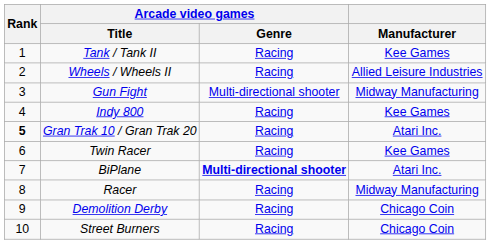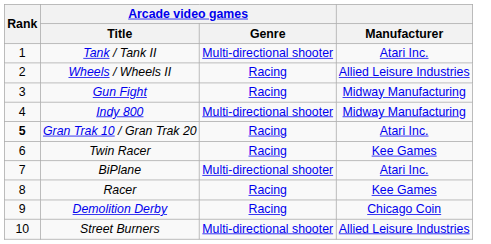Tank / Tank II | Arcade video games / Genre: Racing -> Multi-directional shooter
Tank / Tank II | Manufacturer: Kee Games -> Atari Inc.
Gun Fight | Arcade video games / Genre: Multi-directional shooter -> Racing
Indy 800 | Arcade video games / Genre: Racing -> Multi-directional shooter
Indy 800 | Manufacturer: Kee Games -> Midway Manufacturing
BiPlane | Arcade video games / Genre: bold -> normal
Racer | Manufacturer: Midway Manufacturing -> Kee Games
Street Burners | Arcade video games / Genre: Racing -> Multi-directional shooter
Street Burners | Manufacturer: Chicago Coin -> Allied Leisure Industries
